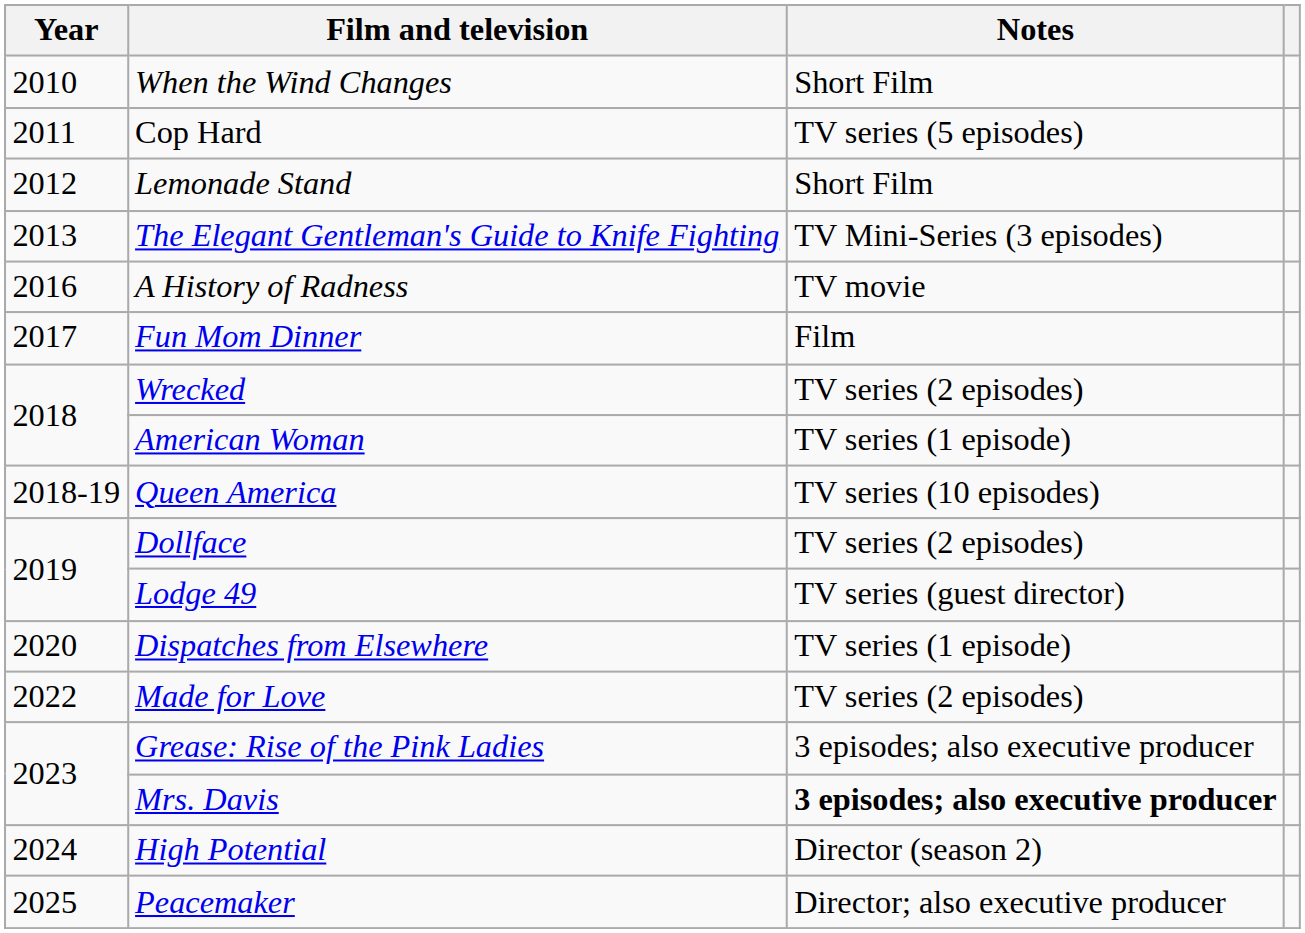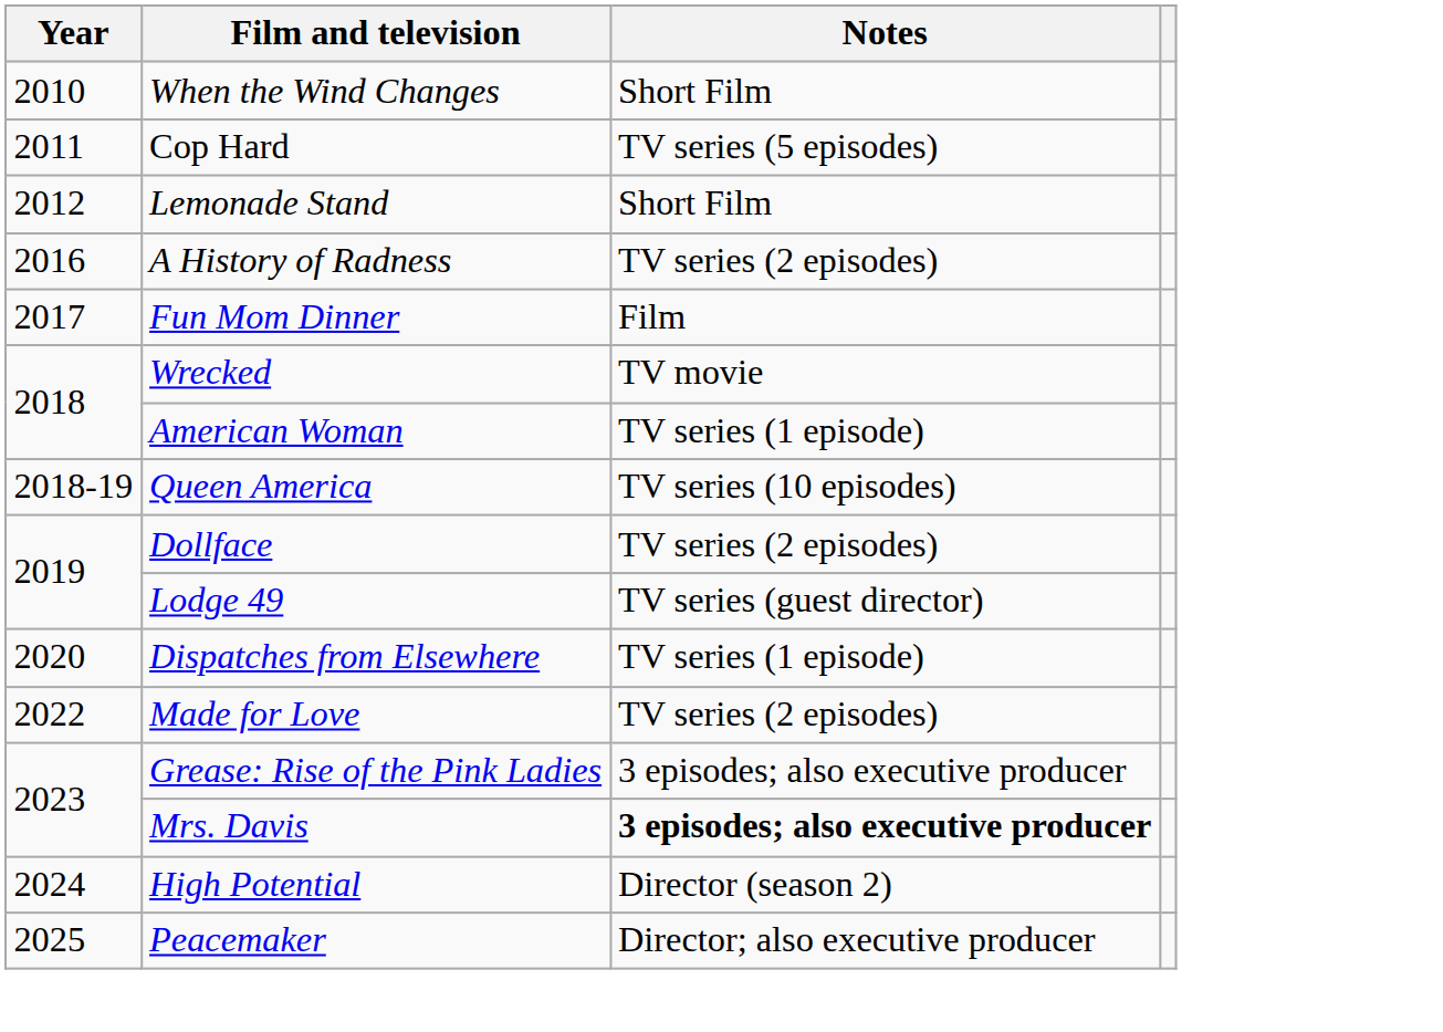- row: 2013 | The Elegant Gentleman's Guide to Knife Fighting | TV Mini-Series (3 episodes)
A History of Radness | Notes: TV movie -> TV series (2 episodes)
Wrecked | Notes: TV series (2 episodes) -> TV movie
